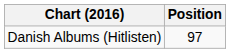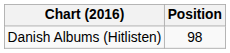Danish Albums (Hitlisten) | Position: 97 -> 98
